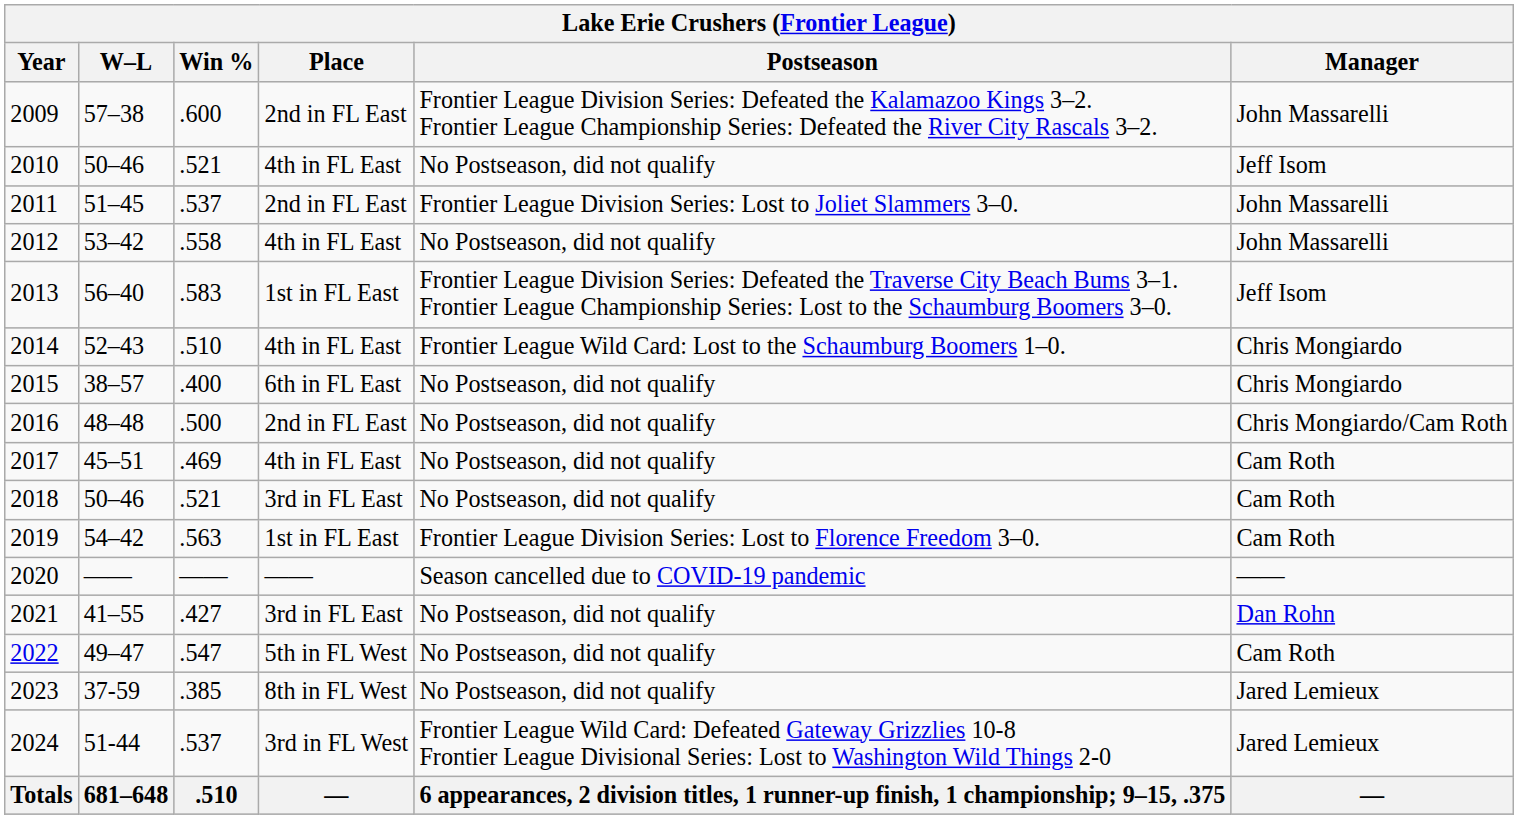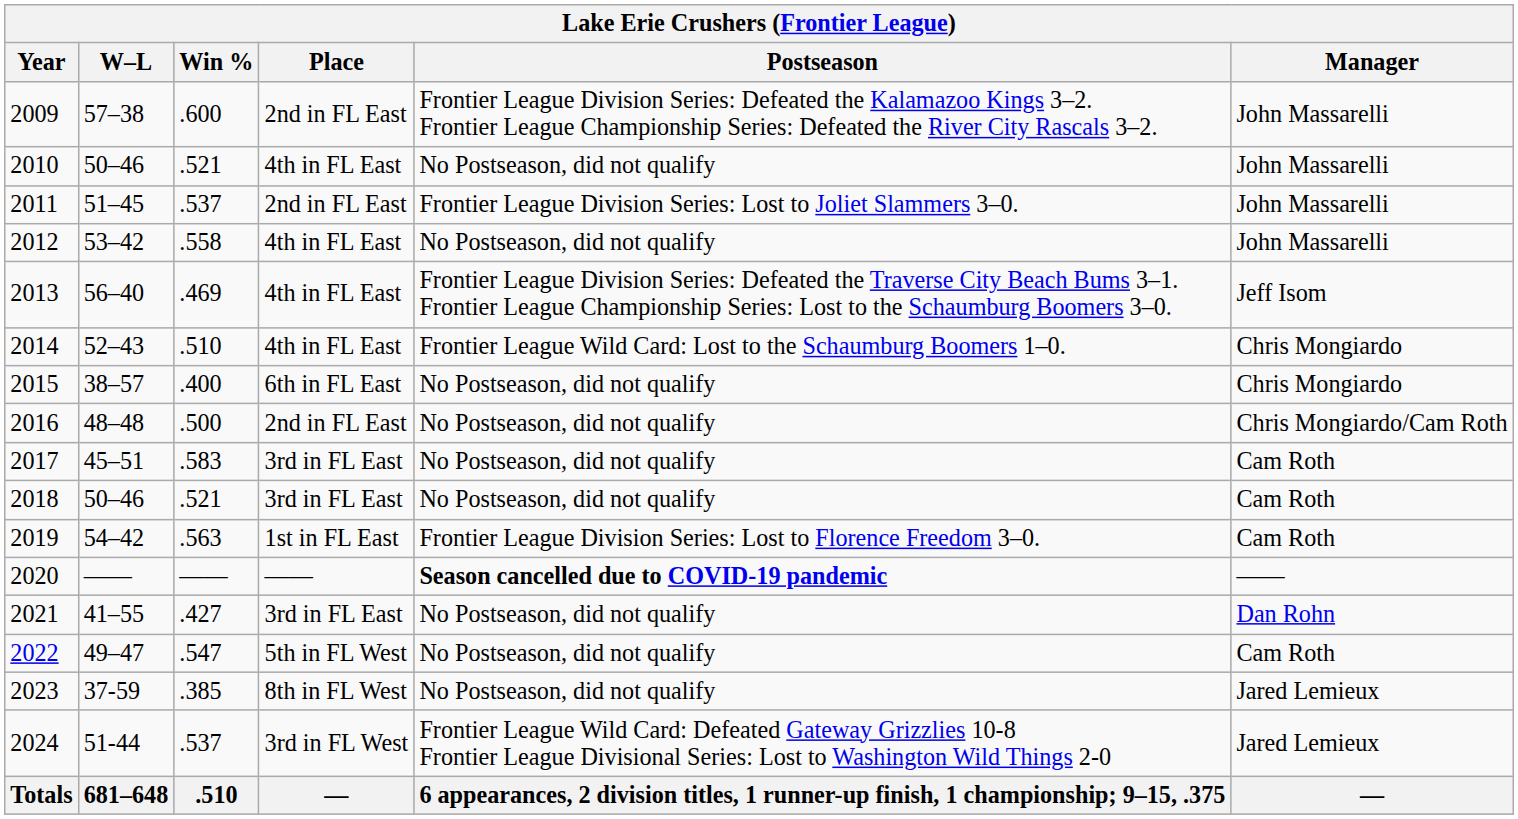2010 | Manager: Jeff Isom -> John Massarelli
2013 | Win %: .583 -> .469
2013 | Place: 1st in FL East -> 4th in FL East
2017 | Win %: .469 -> .583
2017 | Place: 4th in FL East -> 3rd in FL East
2020 | Postseason: normal -> bold
